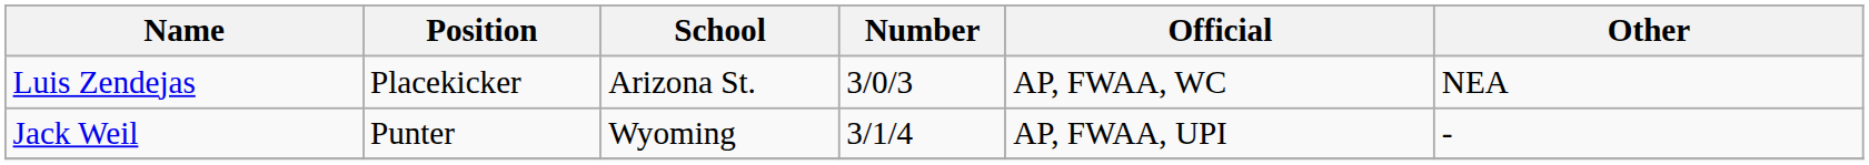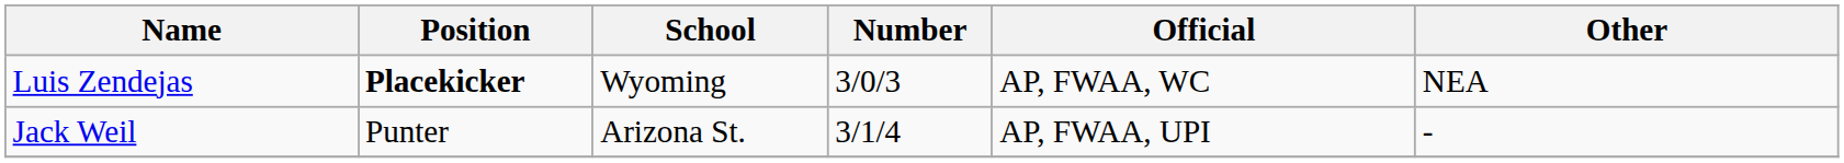Luis Zendejas | Position: normal -> bold
Luis Zendejas | School: Arizona St. -> Wyoming
Jack Weil | School: Wyoming -> Arizona St.
